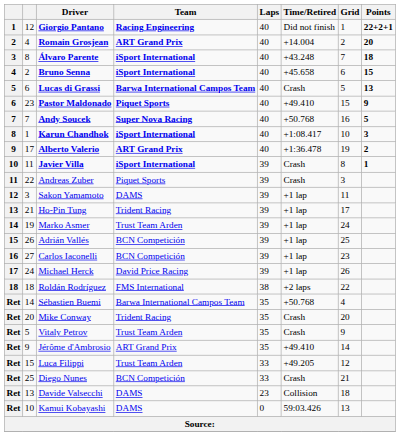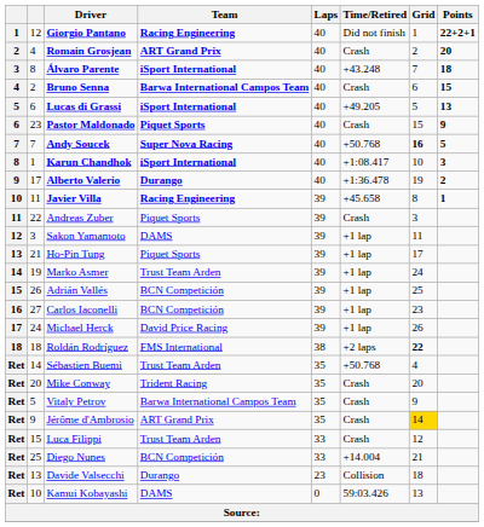Romain Grosjean | Time/Retired: +14.004 -> Crash
Bruno Senna | Team: iSport International -> Barwa International Campos Team
Bruno Senna | Time/Retired: +45.658 -> Crash
Lucas di Grassi | Team: Barwa International Campos Team -> iSport International
Lucas di Grassi | Time/Retired: Crash -> +49.205
Pastor Maldonado | Time/Retired: +49.410 -> Crash
Andy Soucek | Grid: normal -> bold
Alberto Valerio | Team: ART Grand Prix -> Durango
Javier Villa | Team: iSport International -> Racing Engineering
Javier Villa | Time/Retired: Crash -> +45.658
Ho-Pin Tung | Team: Trident Racing -> Piquet Sports
Roldán Rodríguez | Grid: normal -> bold
Sébastien Buemi | Team: Barwa International Campos Team -> Trust Team Arden
Vitaly Petrov | Team: Trust Team Arden -> Barwa International Campos Team
Jérôme d'Ambrosio | Time/Retired: +49.410 -> Crash
Jérôme d'Ambrosio | Grid: no background -> gold background
Luca Filippi | Time/Retired: +49.205 -> Crash
Diego Nunes | Time/Retired: Crash -> +14.004
Davide Valsecchi | Team: DAMS -> Durango
